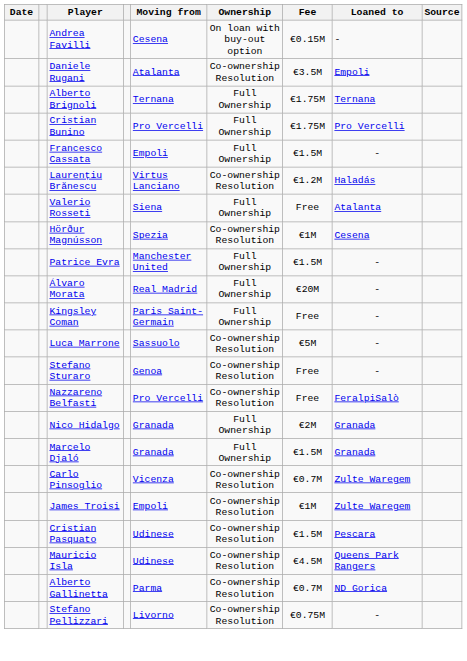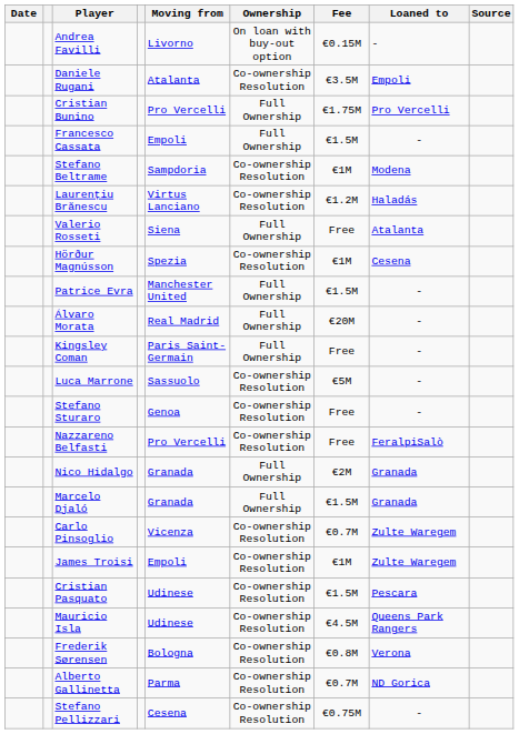Andrea Favilli | Moving from: Cesena -> Livorno
- row: Alberto Brignoli | Ternana | Full Ownership | €1.75M | Ternana
+ row: Stefano Beltrame | Sampdoria | Co-ownership Resolution | €1M | Modena
+ row: Frederik Sørensen | Bologna | Co-ownership Resolution | €0.8M | Verona
Stefano Pellizzari | Moving from: Livorno -> Cesena
